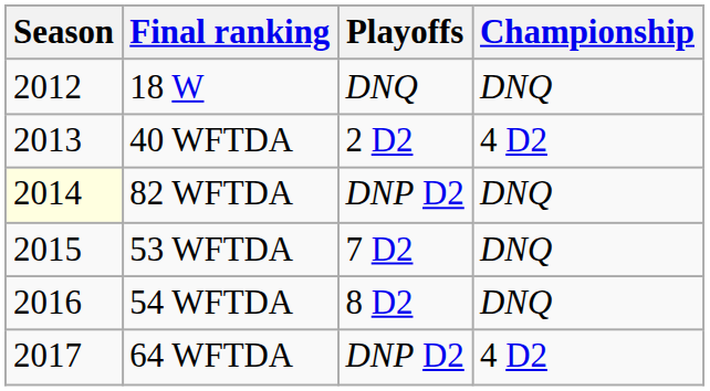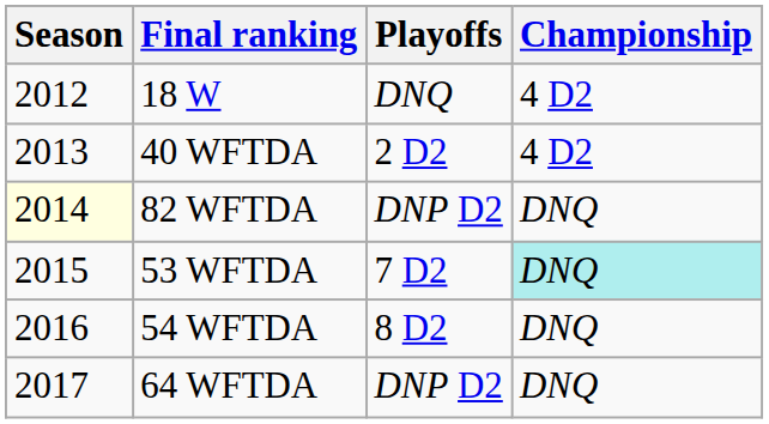18 W | Championship: DNQ -> 4 D2
53 WFTDA | Championship: no background -> paleturquoise background
64 WFTDA | Championship: 4 D2 -> DNQ
